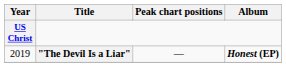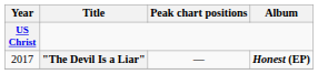"The Devil Is a Liar" | Year: 2019 -> 2017
